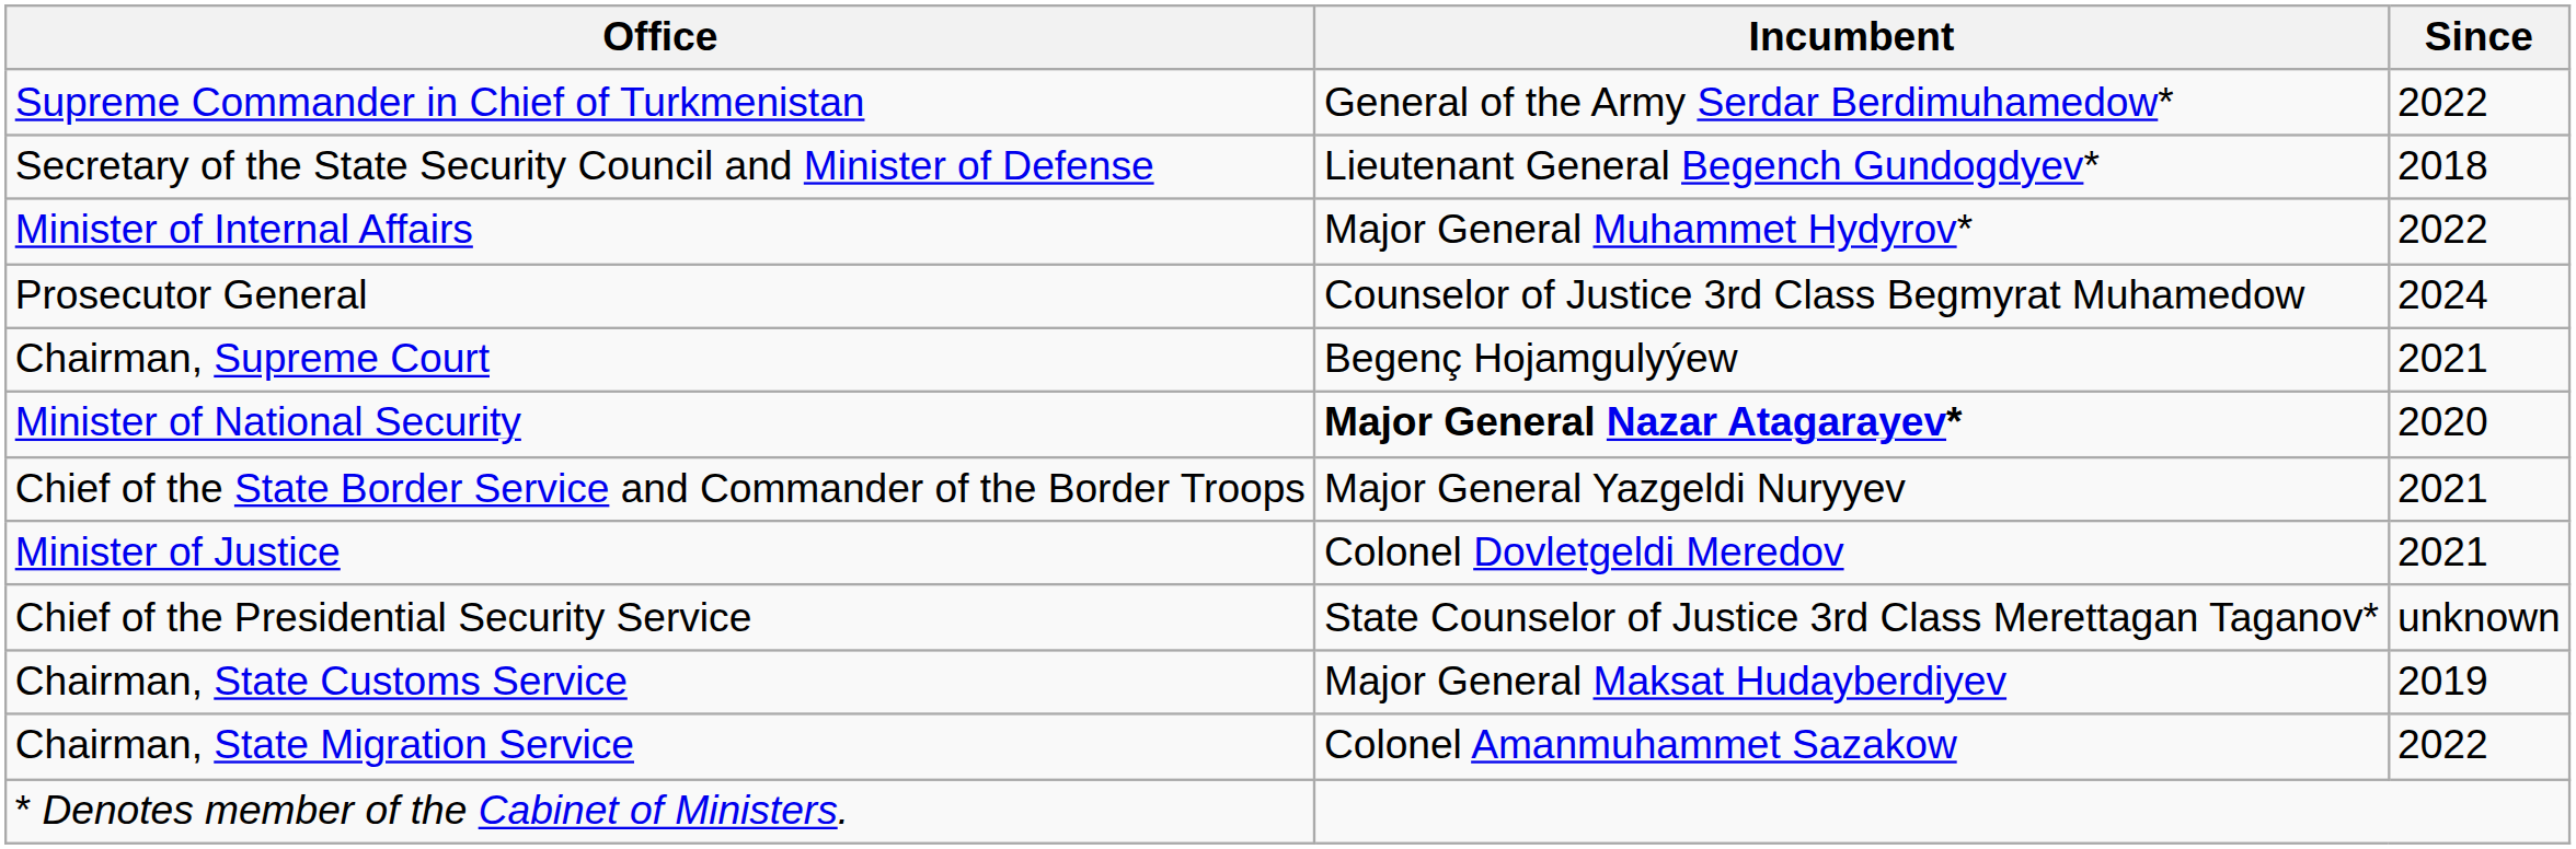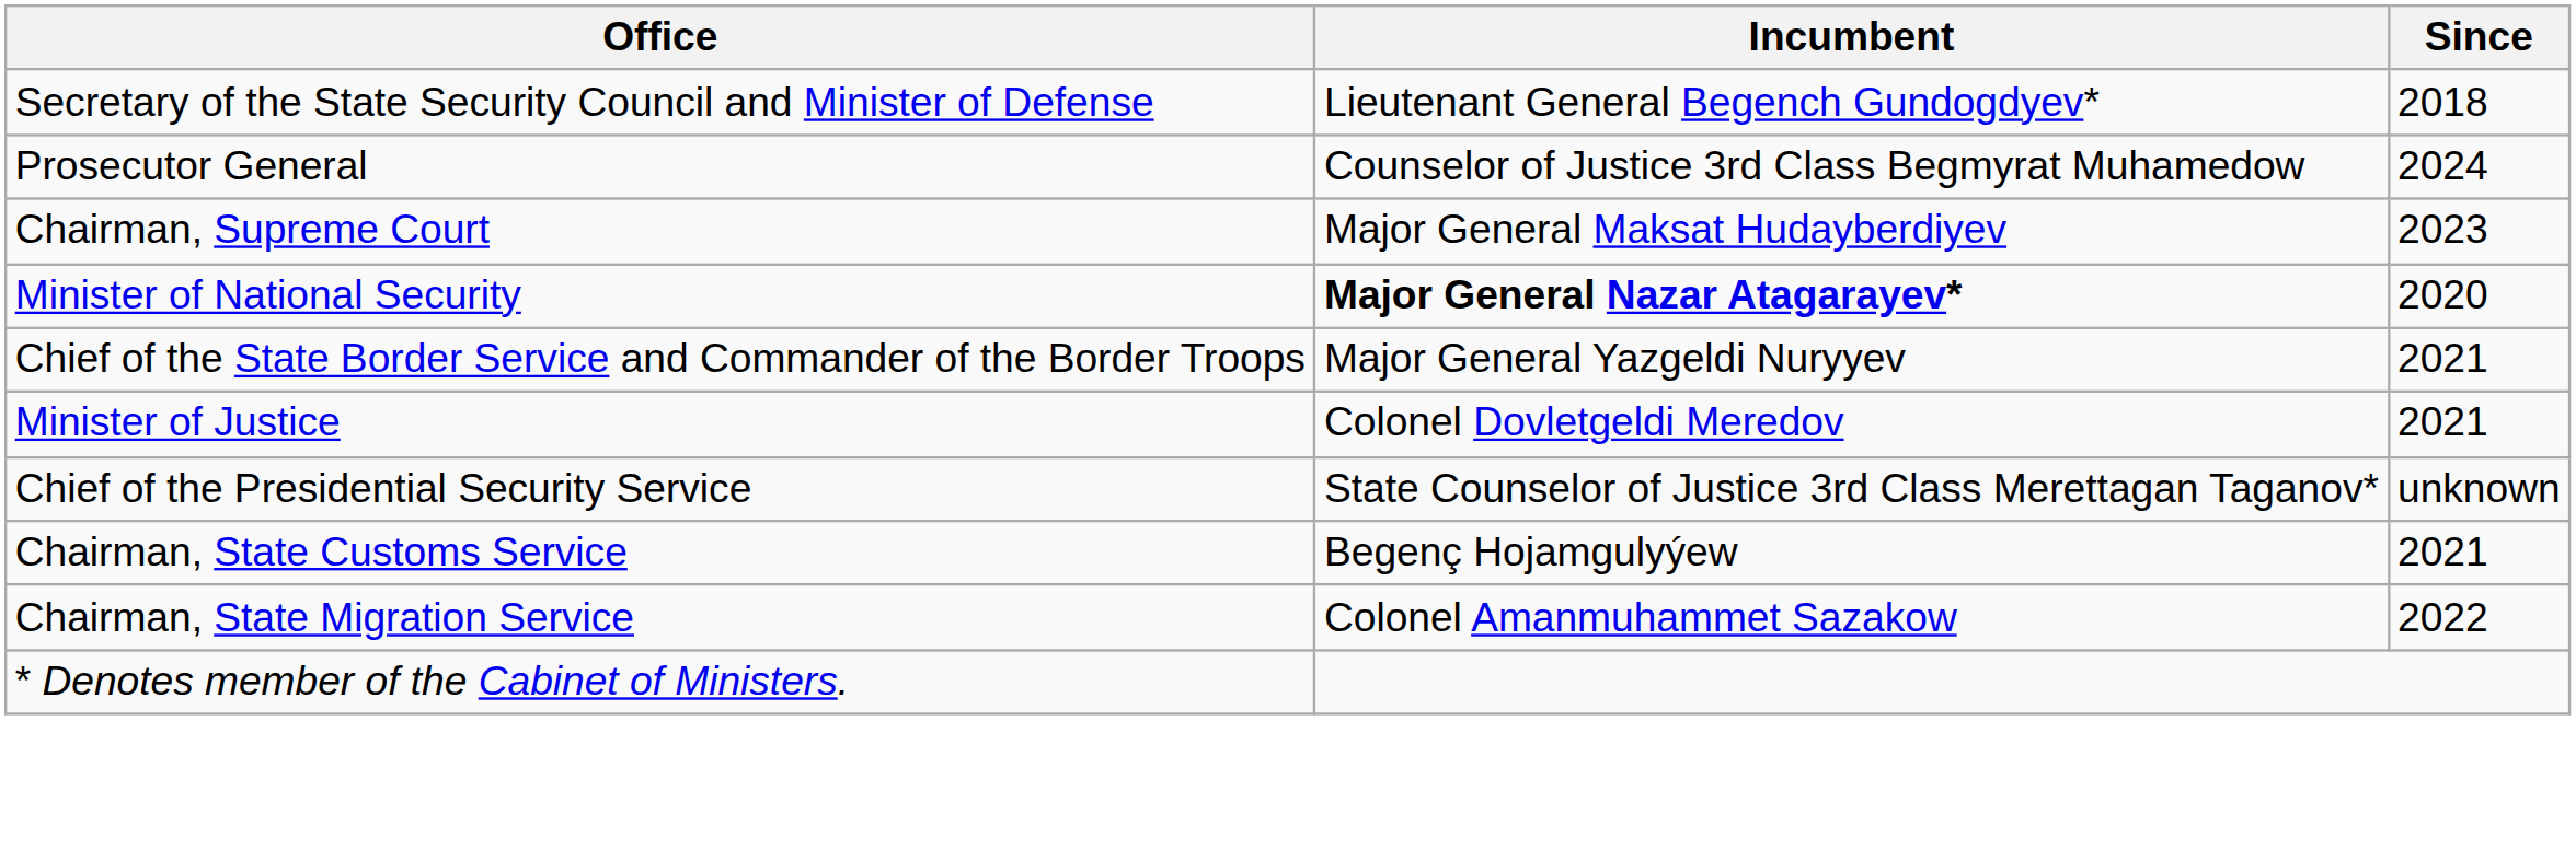- row: Supreme Commander in Chief of Turkmenistan | General of the Army Serdar Berdimuhamedow* | 2022
- row: Minister of Internal Affairs | Major General Muhammet Hydyrov* | 2022
Chairman, Supreme Court | Incumbent: Begenç Hojamgulyýew -> Major General Maksat Hudayberdiyev
Chairman, Supreme Court | Since: 2021 -> 2023
Chairman, State Customs Service | Incumbent: Major General Maksat Hudayberdiyev -> Begenç Hojamgulyýew
Chairman, State Customs Service | Since: 2019 -> 2021
